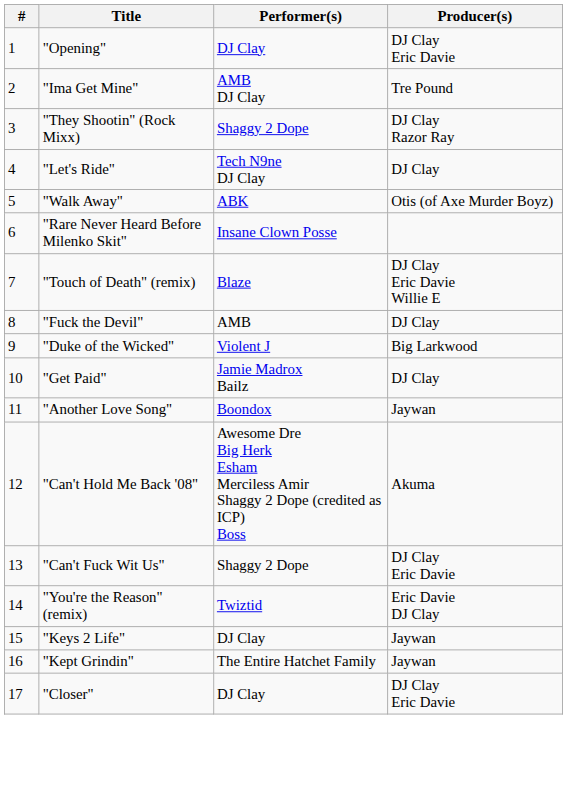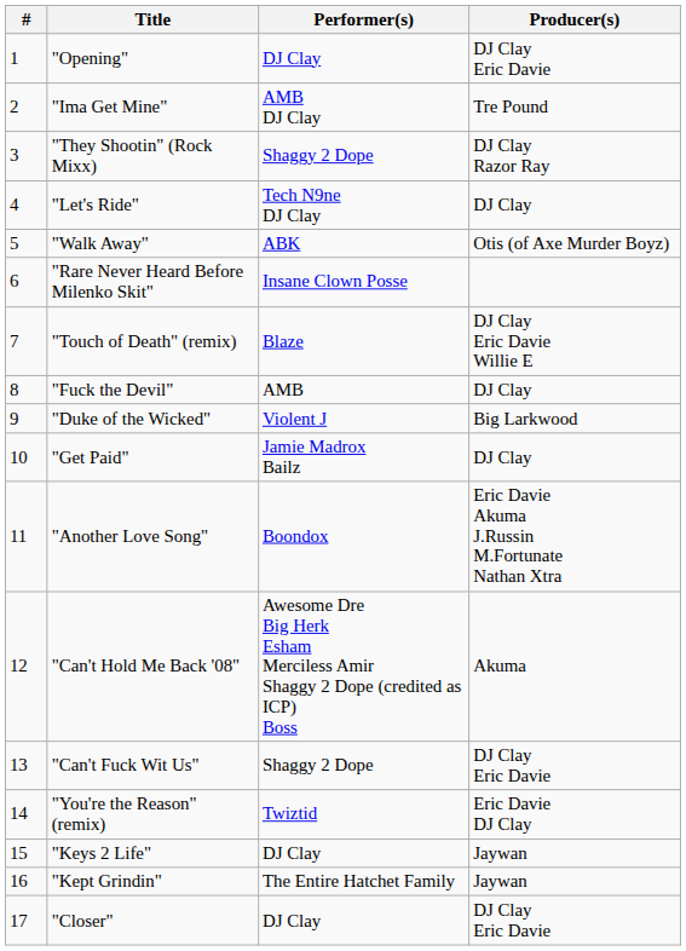"Another Love Song" | Producer(s): Jaywan -> Eric Davie Akuma J.Russin M.Fortunate Nathan Xtra
